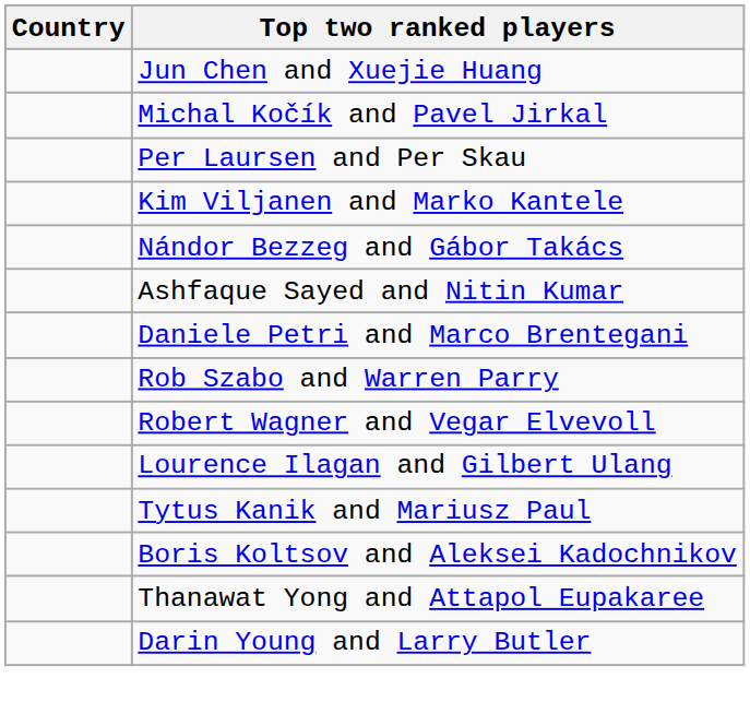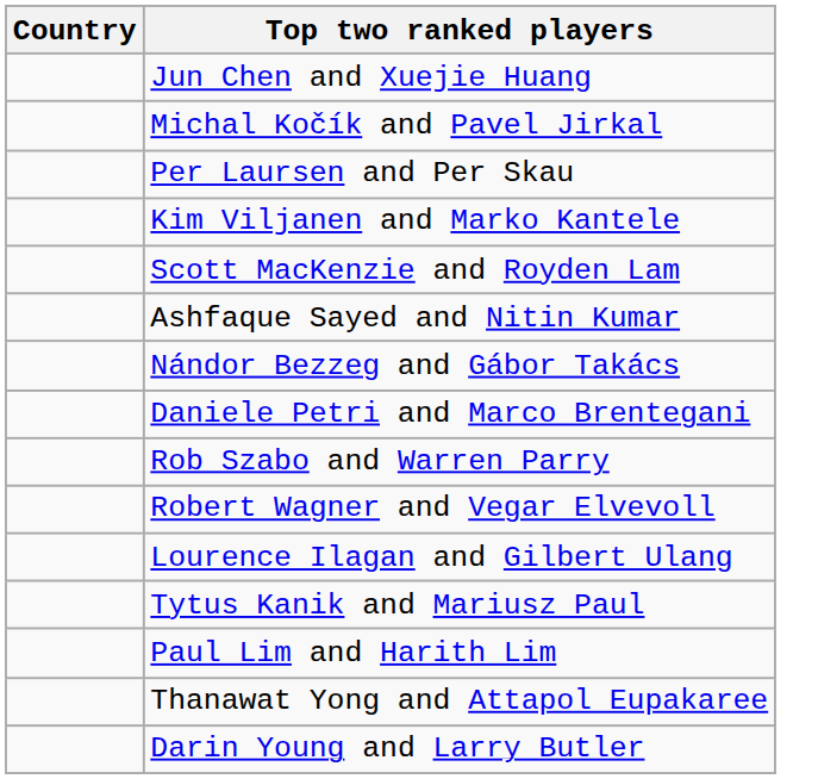+ row: Scott MacKenzie and Royden Lam
rows swapped: Nándor Bezzeg and Gábor Takács <-> Ashfaque Sayed and Nitin Kumar
- row: Boris Koltsov and Aleksei Kadochnikov
+ row: Paul Lim and Harith Lim
